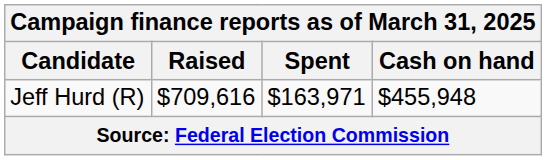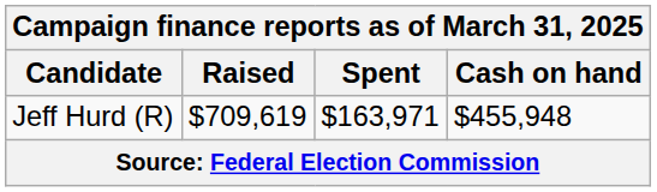Jeff Hurd (R) | Raised: $709,616 -> $709,619
